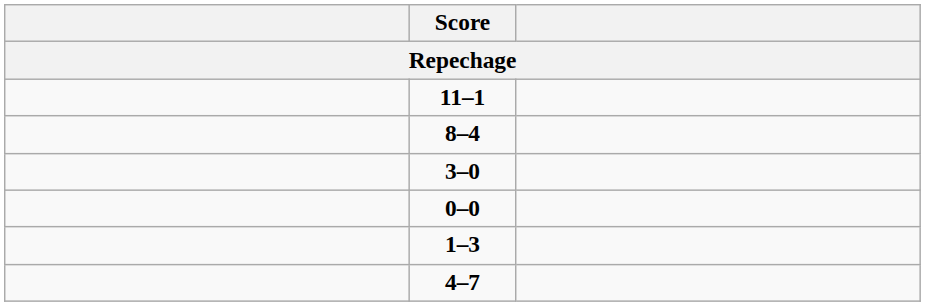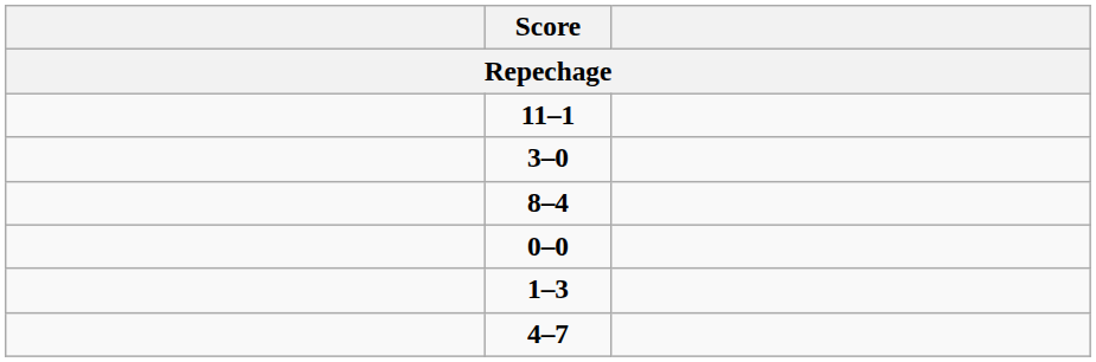rows swapped: 3–0 <-> 8–4
